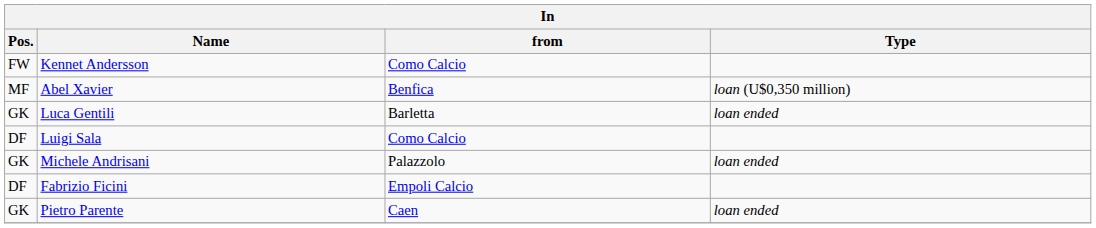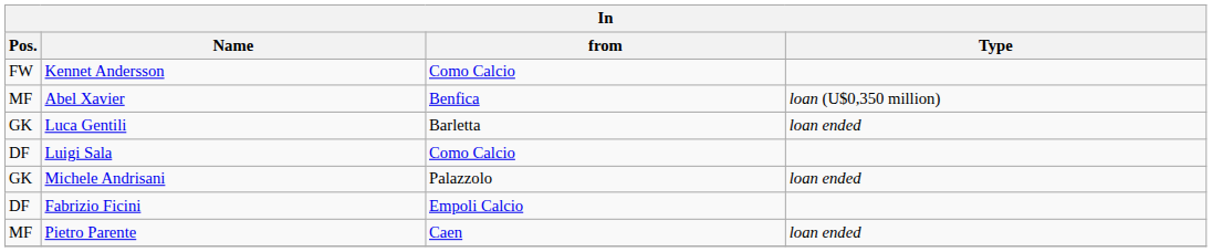Pietro Parente | Pos.: GK -> MF
